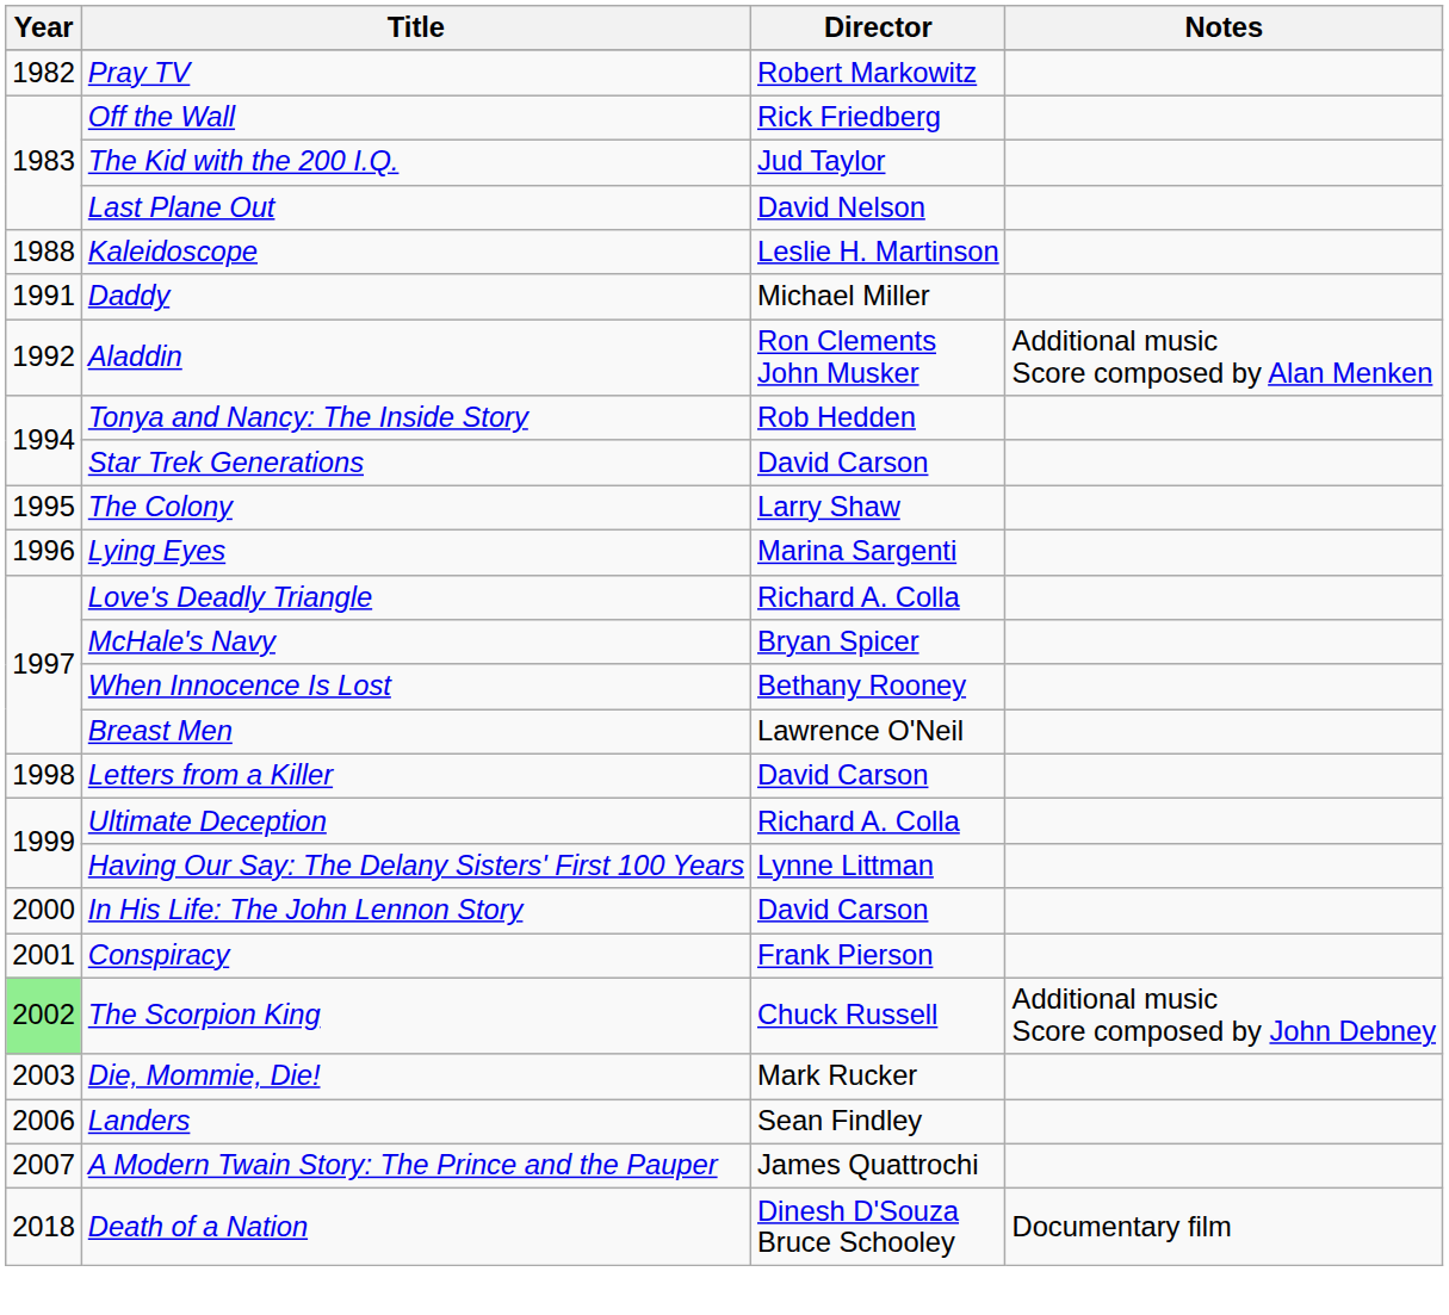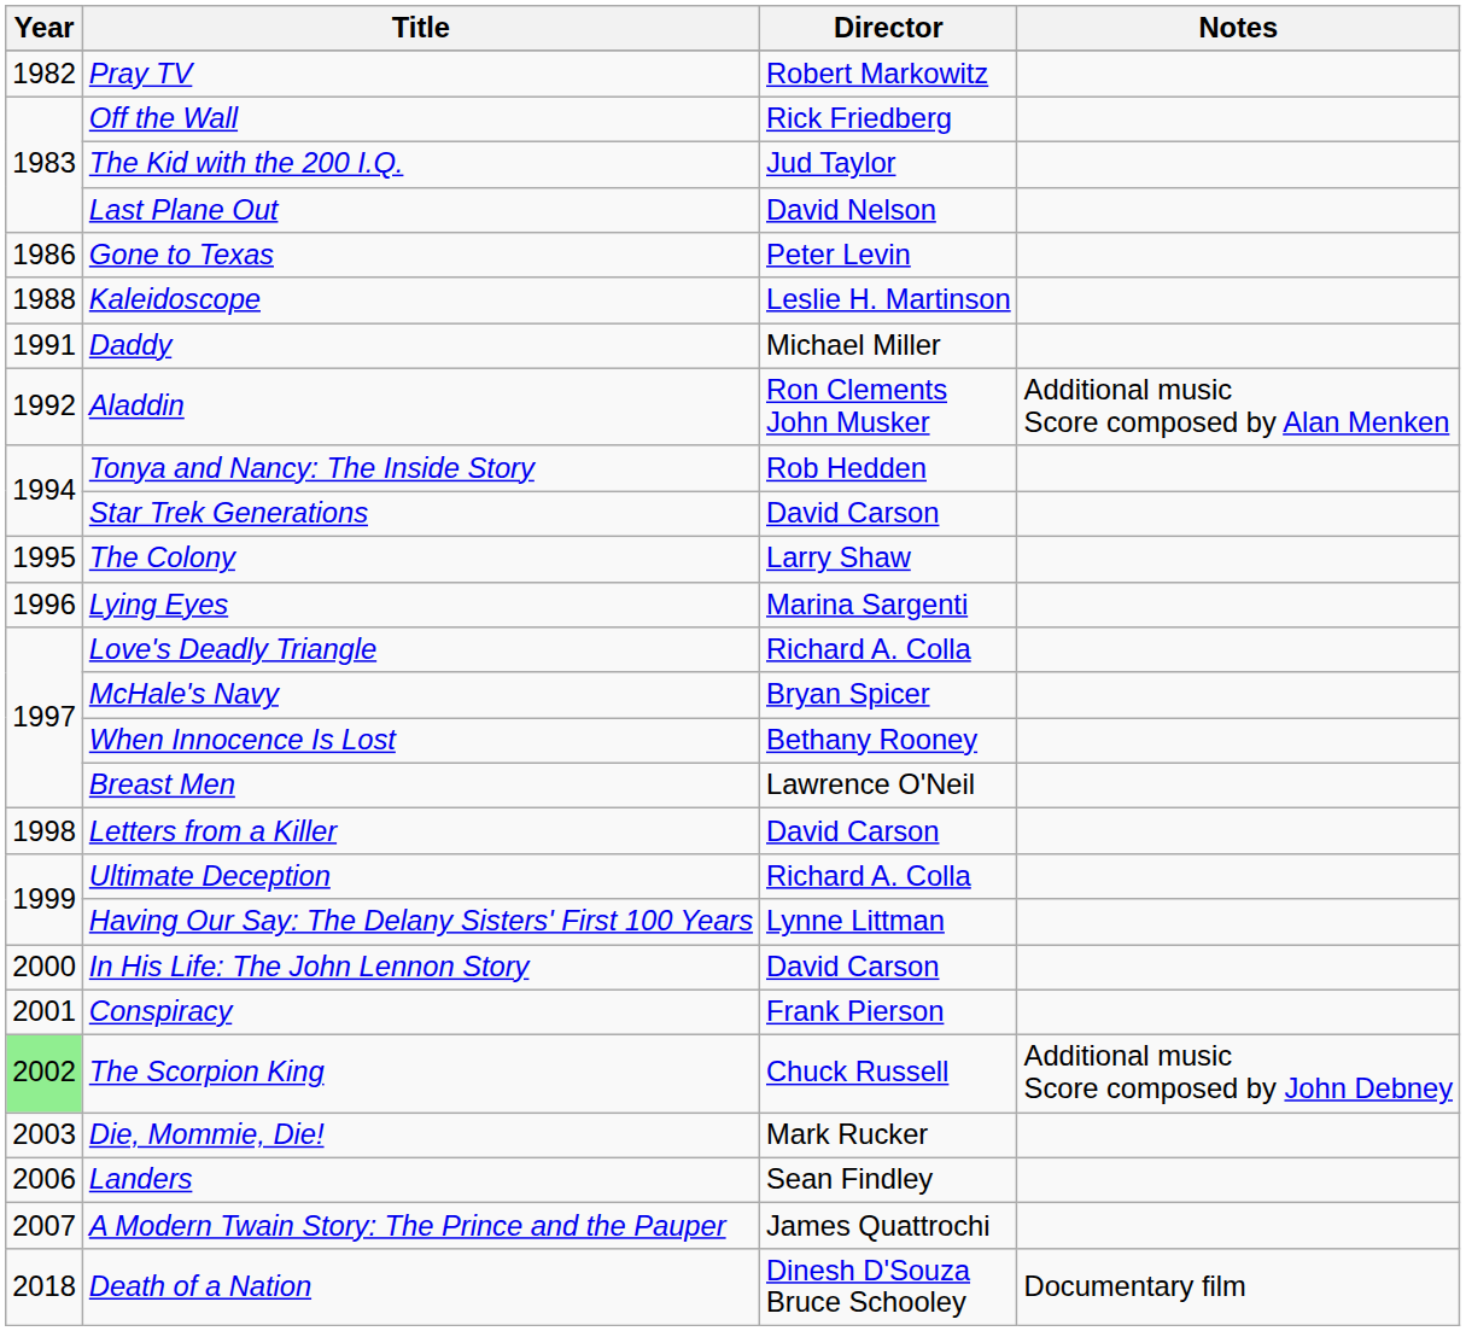+ row: 1986 | Gone to Texas | Peter Levin
